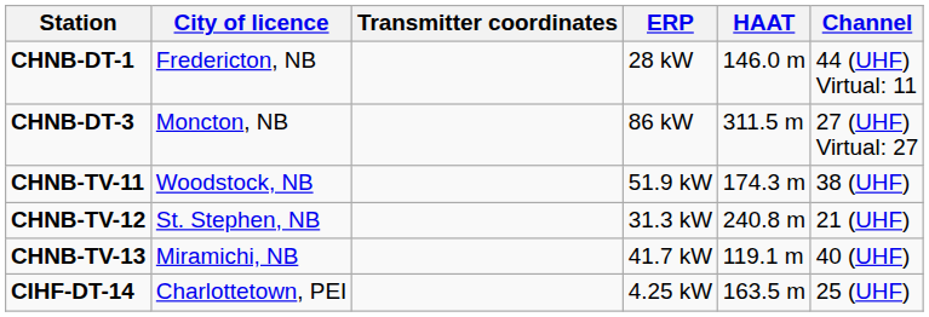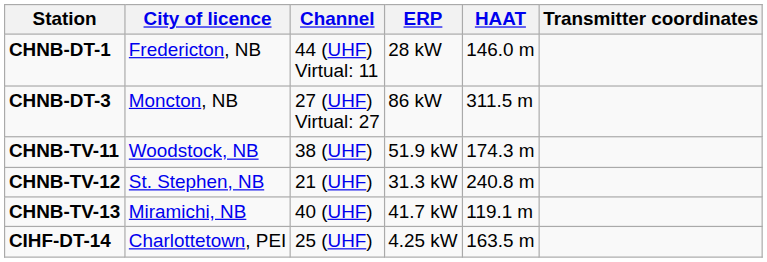columns swapped: Channel <-> Transmitter coordinates
